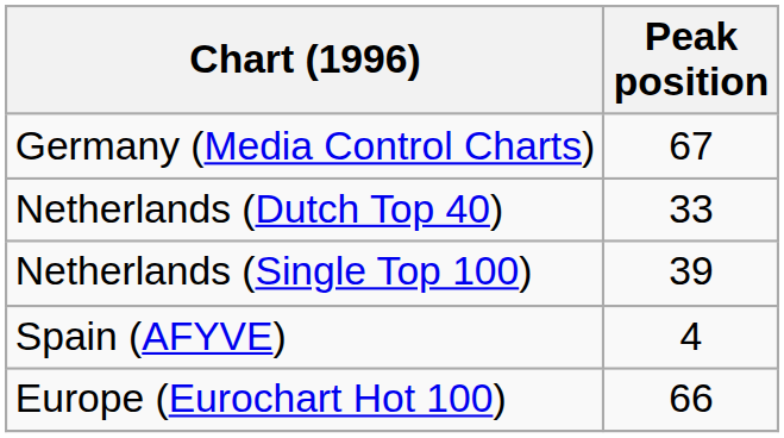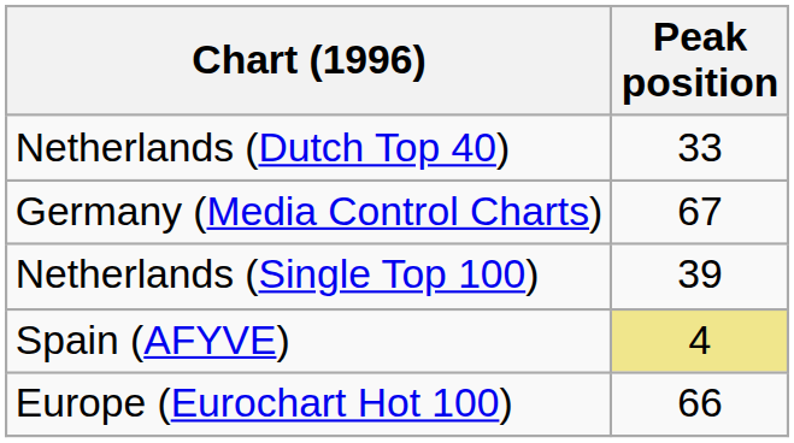rows swapped: Germany (Media Control Charts) <-> Netherlands (Dutch Top 40)
Spain (AFYVE) | Peak position: no background -> khaki background
